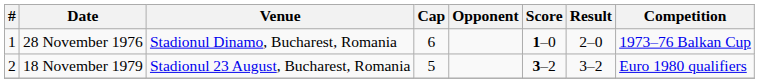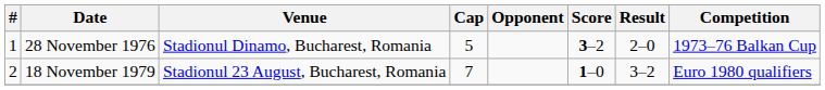28 November 1976 | Cap: 6 -> 5
28 November 1976 | Score: 1–0 -> 3–2
18 November 1979 | Cap: 5 -> 7
18 November 1979 | Score: 3–2 -> 1–0
